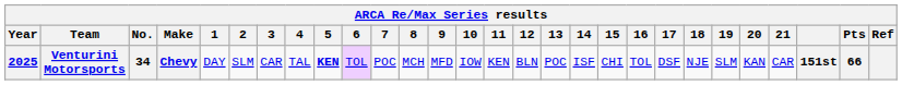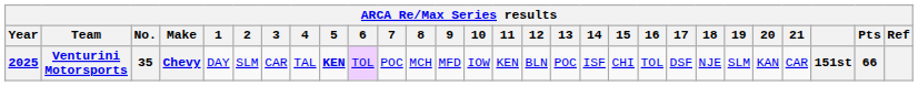Venturini Motorsports | No.: 34 -> 35
